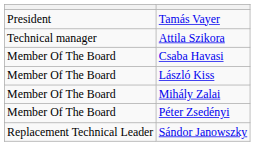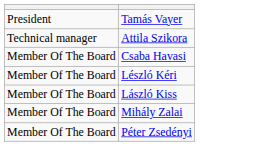+ row: Member Of The Board | Lészló Kéri
- row: Replacement Technical Leader | Sándor Janowszky
